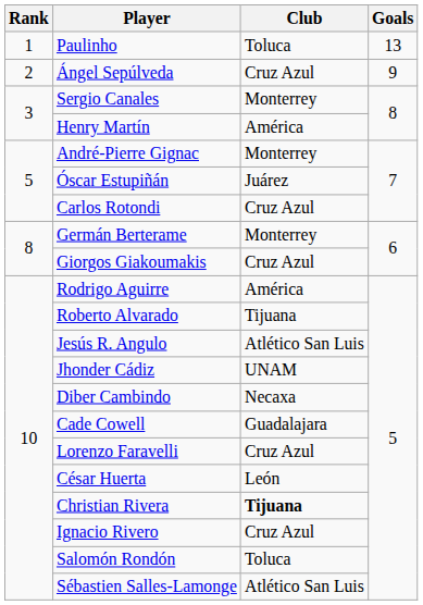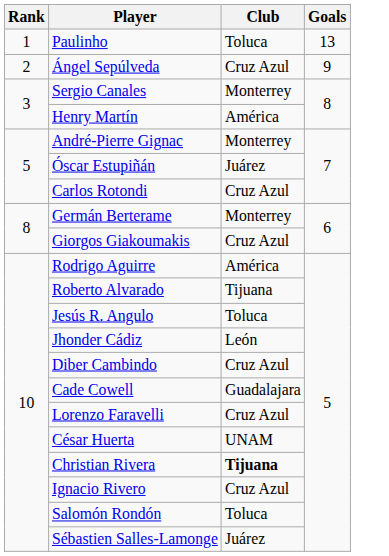Jesús R. Angulo | Club: Atlético San Luis -> Toluca
Jhonder Cádiz | Club: UNAM -> León
Diber Cambindo | Club: Necaxa -> Cruz Azul
César Huerta | Club: León -> UNAM
Sébastien Salles-Lamonge | Club: Atlético San Luis -> Juárez
